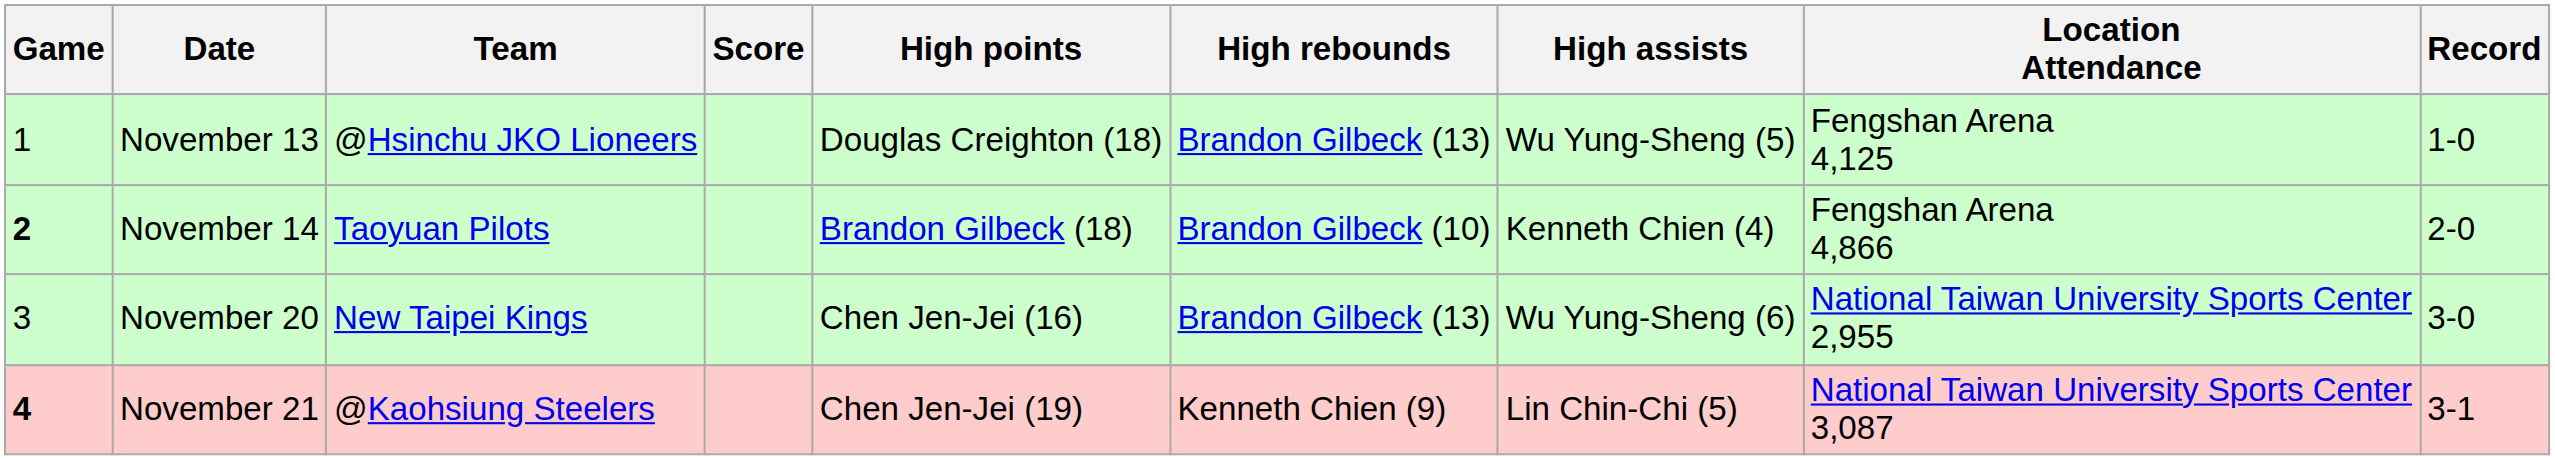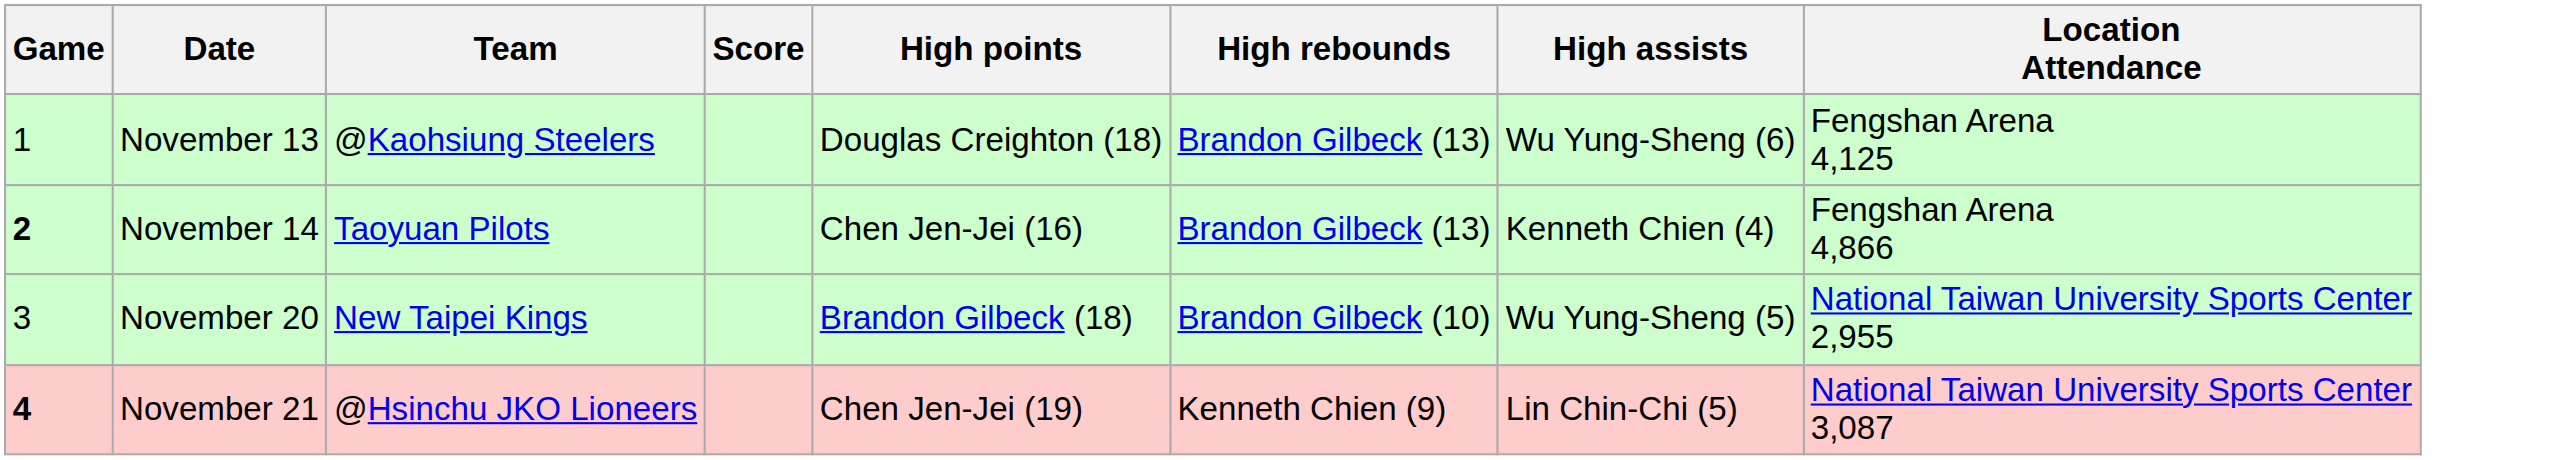- column: Record | 1-0 | 2-0 | 3-0 | 3-1
November 13 | Team: @Hsinchu JKO Lioneers -> @Kaohsiung Steelers
November 13 | High assists: Wu Yung-Sheng (5) -> Wu Yung-Sheng (6)
November 14 | High points: Brandon Gilbeck (18) -> Chen Jen-Jei (16)
November 14 | High rebounds: Brandon Gilbeck (10) -> Brandon Gilbeck (13)
November 20 | High points: Chen Jen-Jei (16) -> Brandon Gilbeck (18)
November 20 | High rebounds: Brandon Gilbeck (13) -> Brandon Gilbeck (10)
November 20 | High assists: Wu Yung-Sheng (6) -> Wu Yung-Sheng (5)
November 21 | Team: @Kaohsiung Steelers -> @Hsinchu JKO Lioneers
